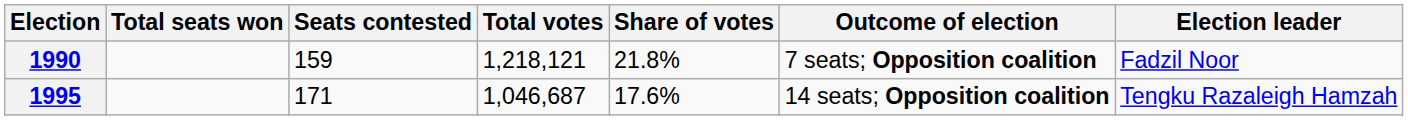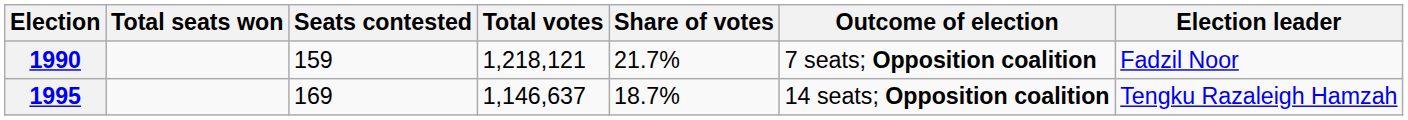1990 | Share of votes: 21.8% -> 21.7%
1995 | Seats contested: 171 -> 169
1995 | Total votes: 1,046,687 -> 1,146,637
1995 | Share of votes: 17.6% -> 18.7%
